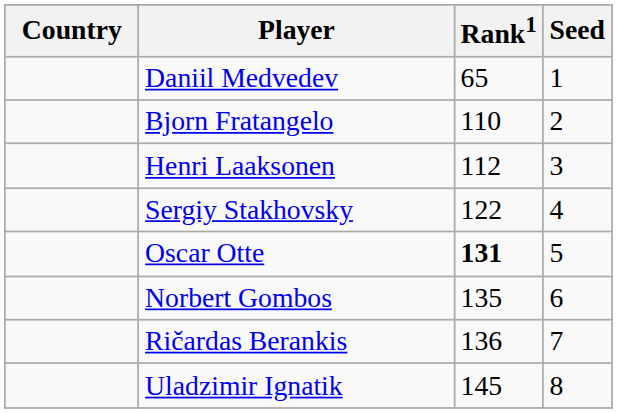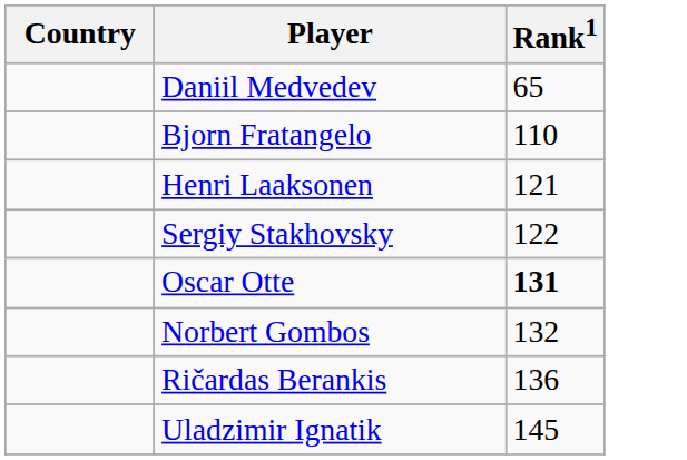- column: Seed | 1 | 2 | 3 | 4 | 5 | 6 | 7 | 8
Henri Laaksonen | Rank1: 112 -> 121
Norbert Gombos | Rank1: 135 -> 132
